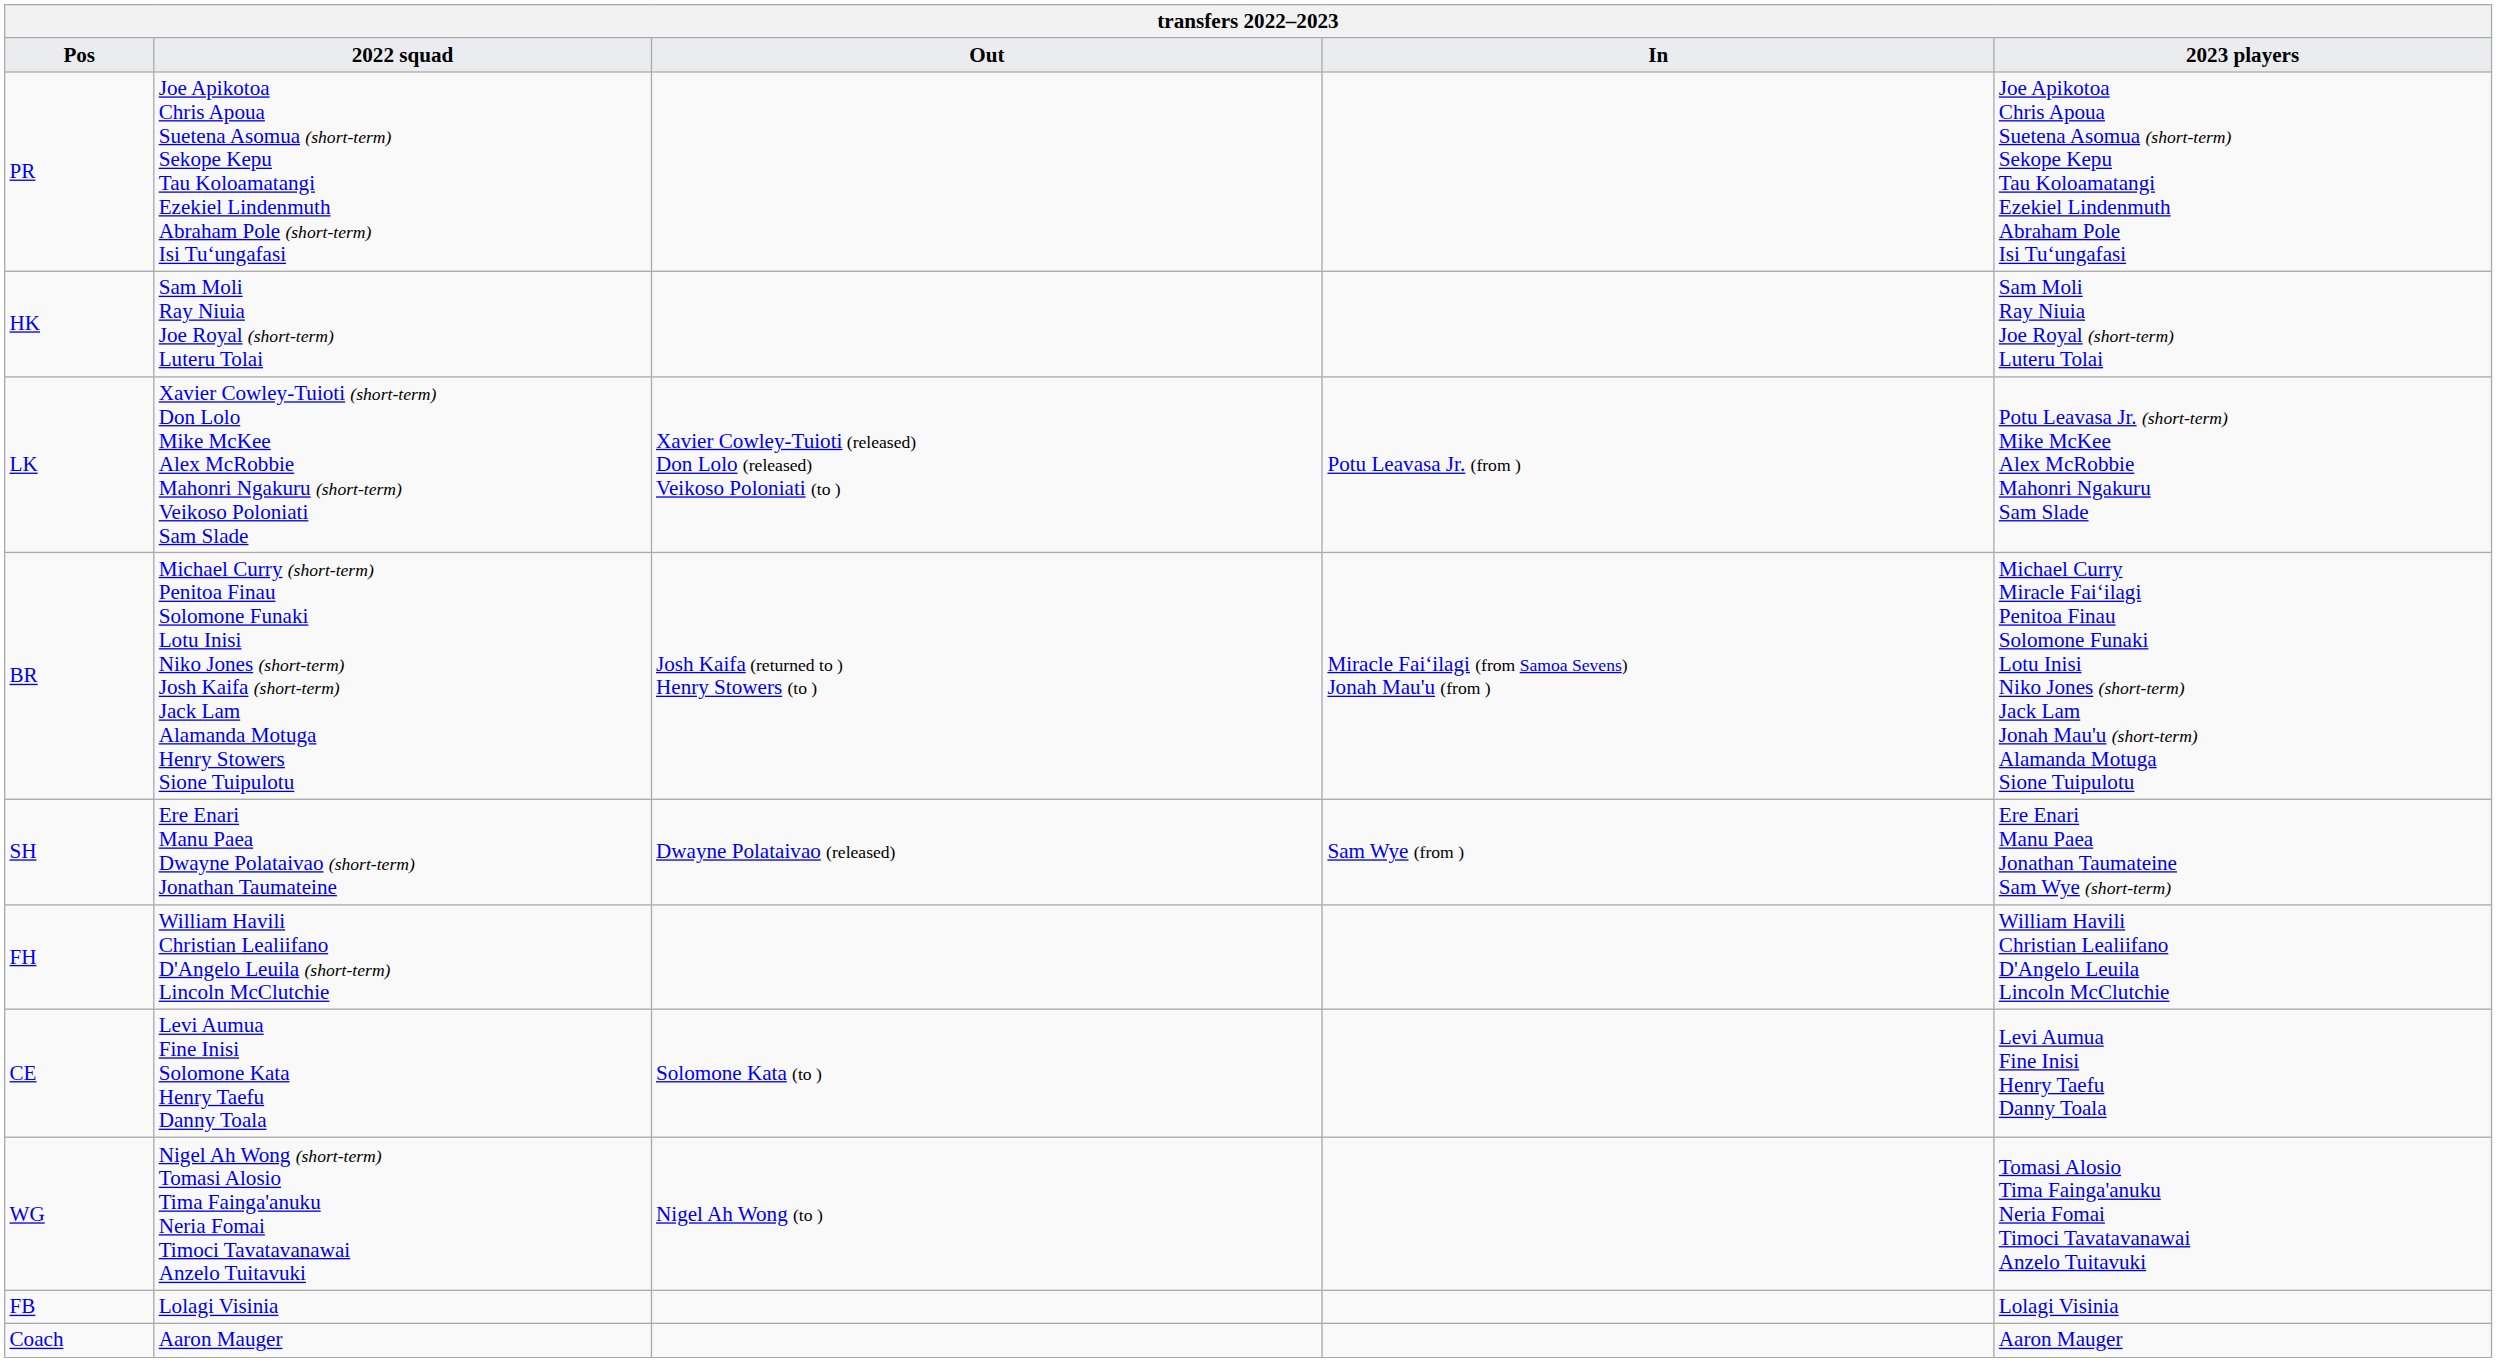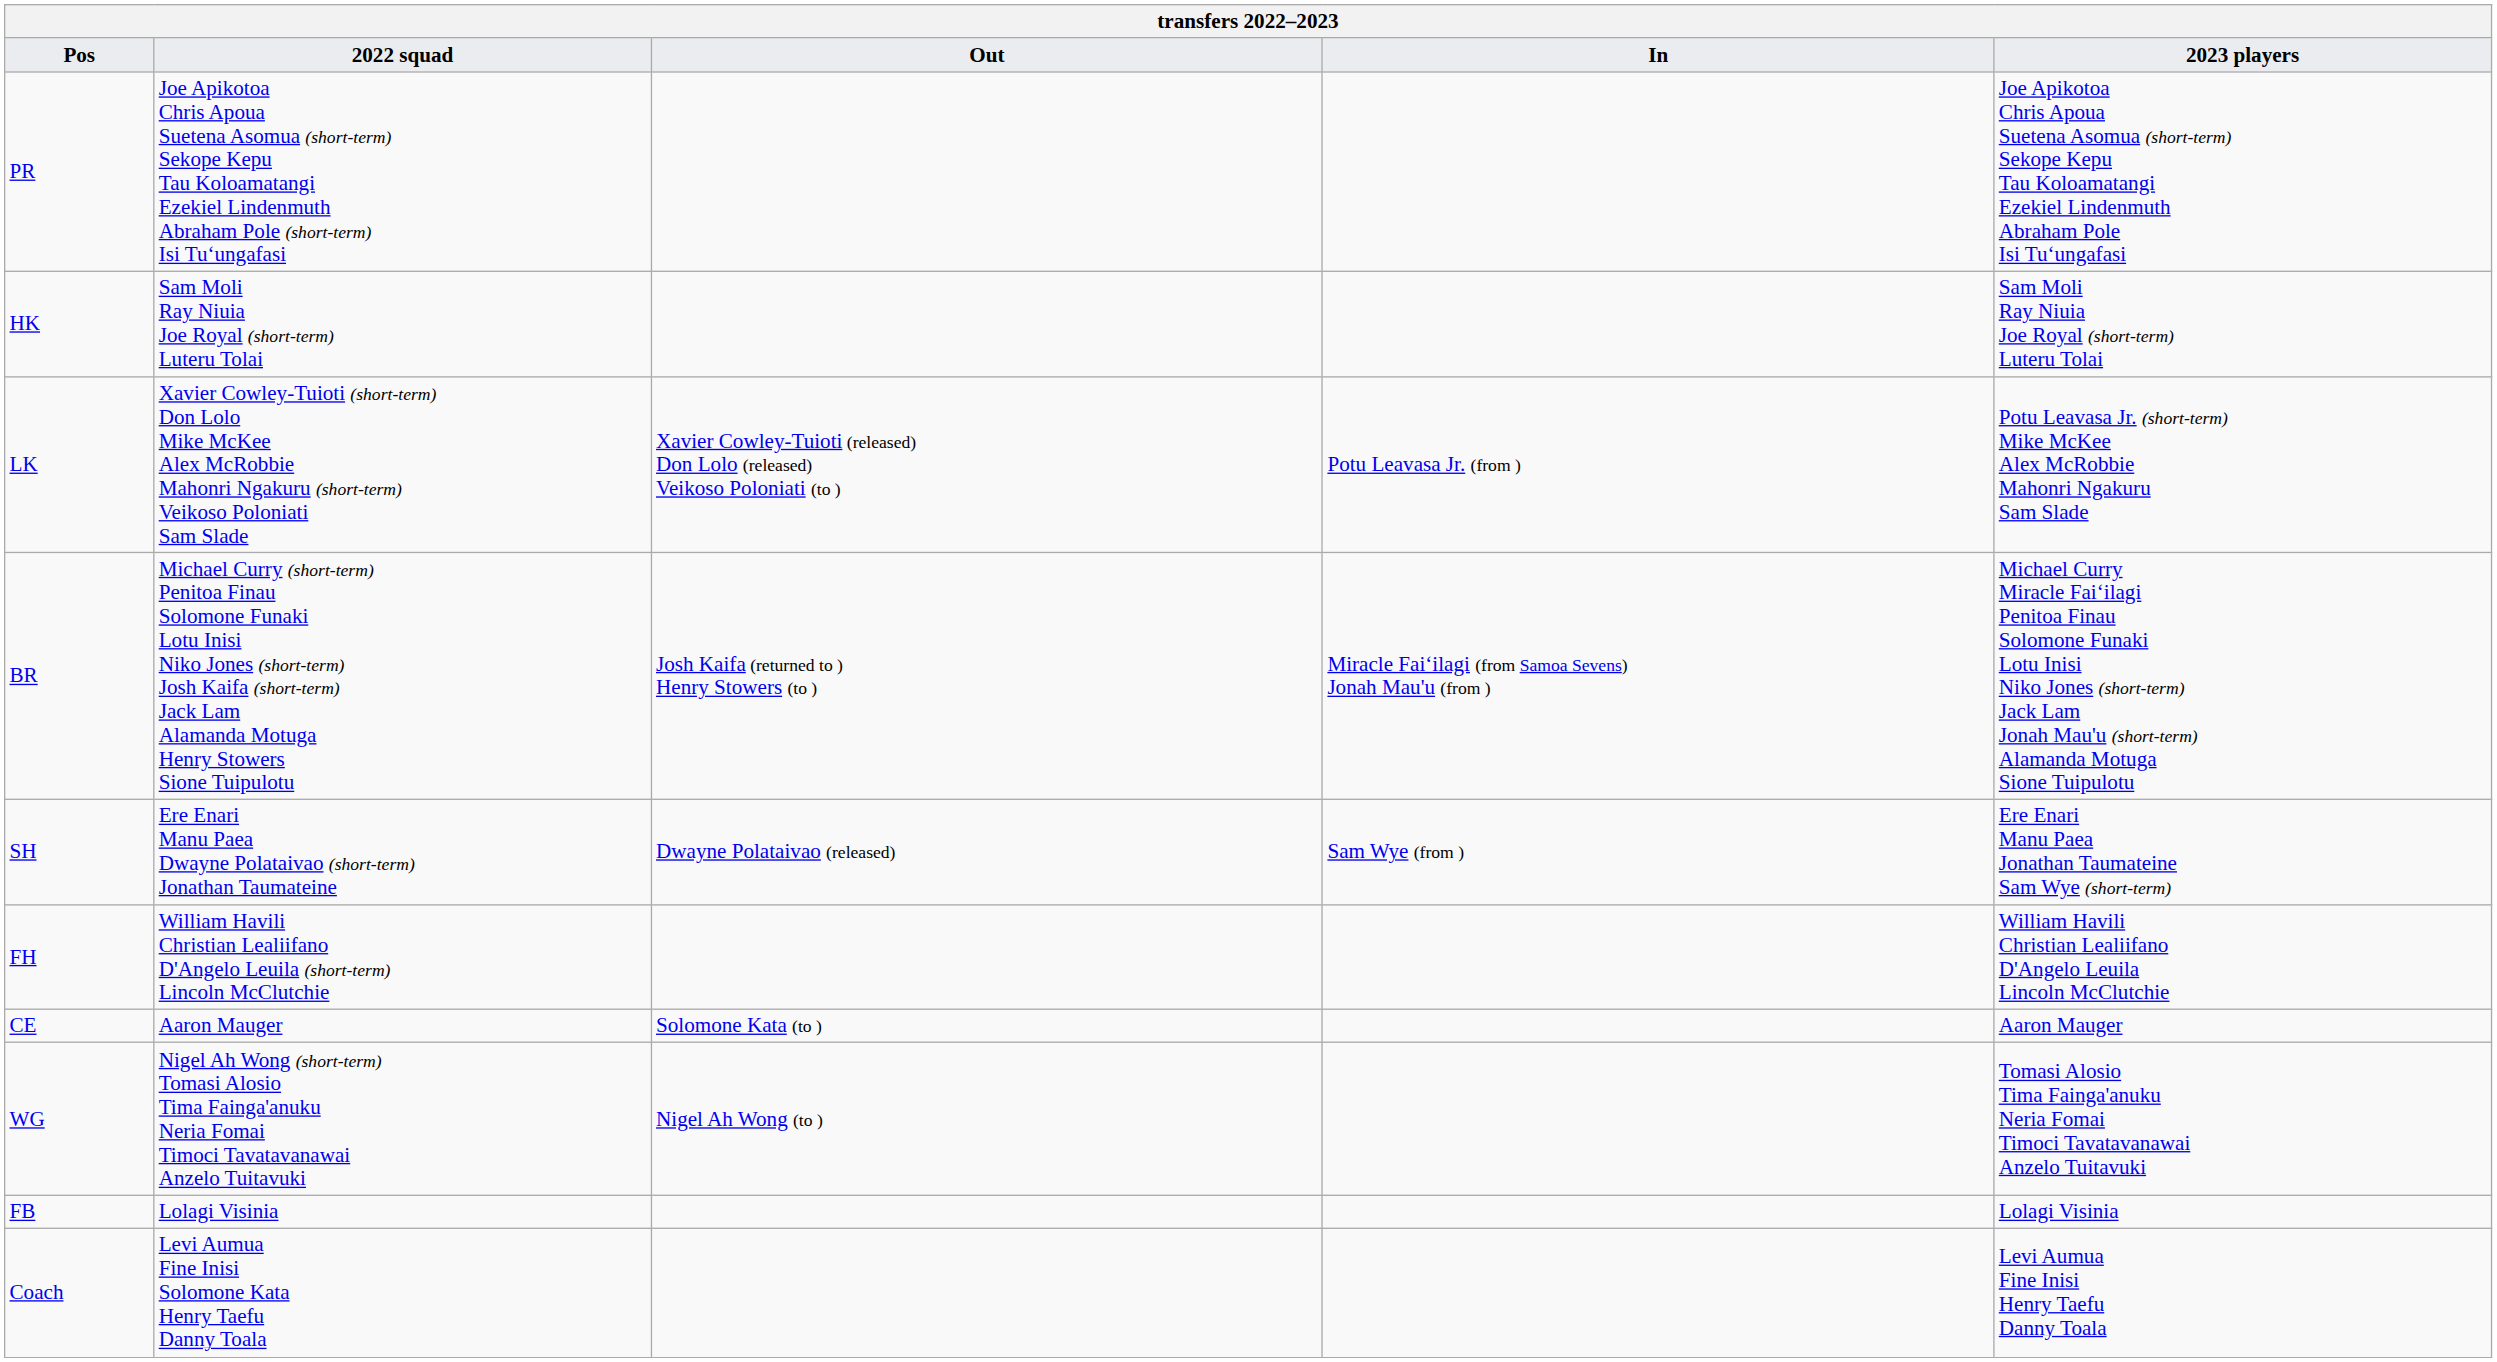CE | 2022 squad: Levi Aumua Fine Inisi Solomone Kata Henry Taefu Danny Toala -> Aaron Mauger
CE | 2023 players: Levi Aumua Fine Inisi Henry Taefu Danny Toala -> Aaron Mauger
Coach | 2022 squad: Aaron Mauger -> Levi Aumua Fine Inisi Solomone Kata Henry Taefu Danny Toala
Coach | 2023 players: Aaron Mauger -> Levi Aumua Fine Inisi Henry Taefu Danny Toala
